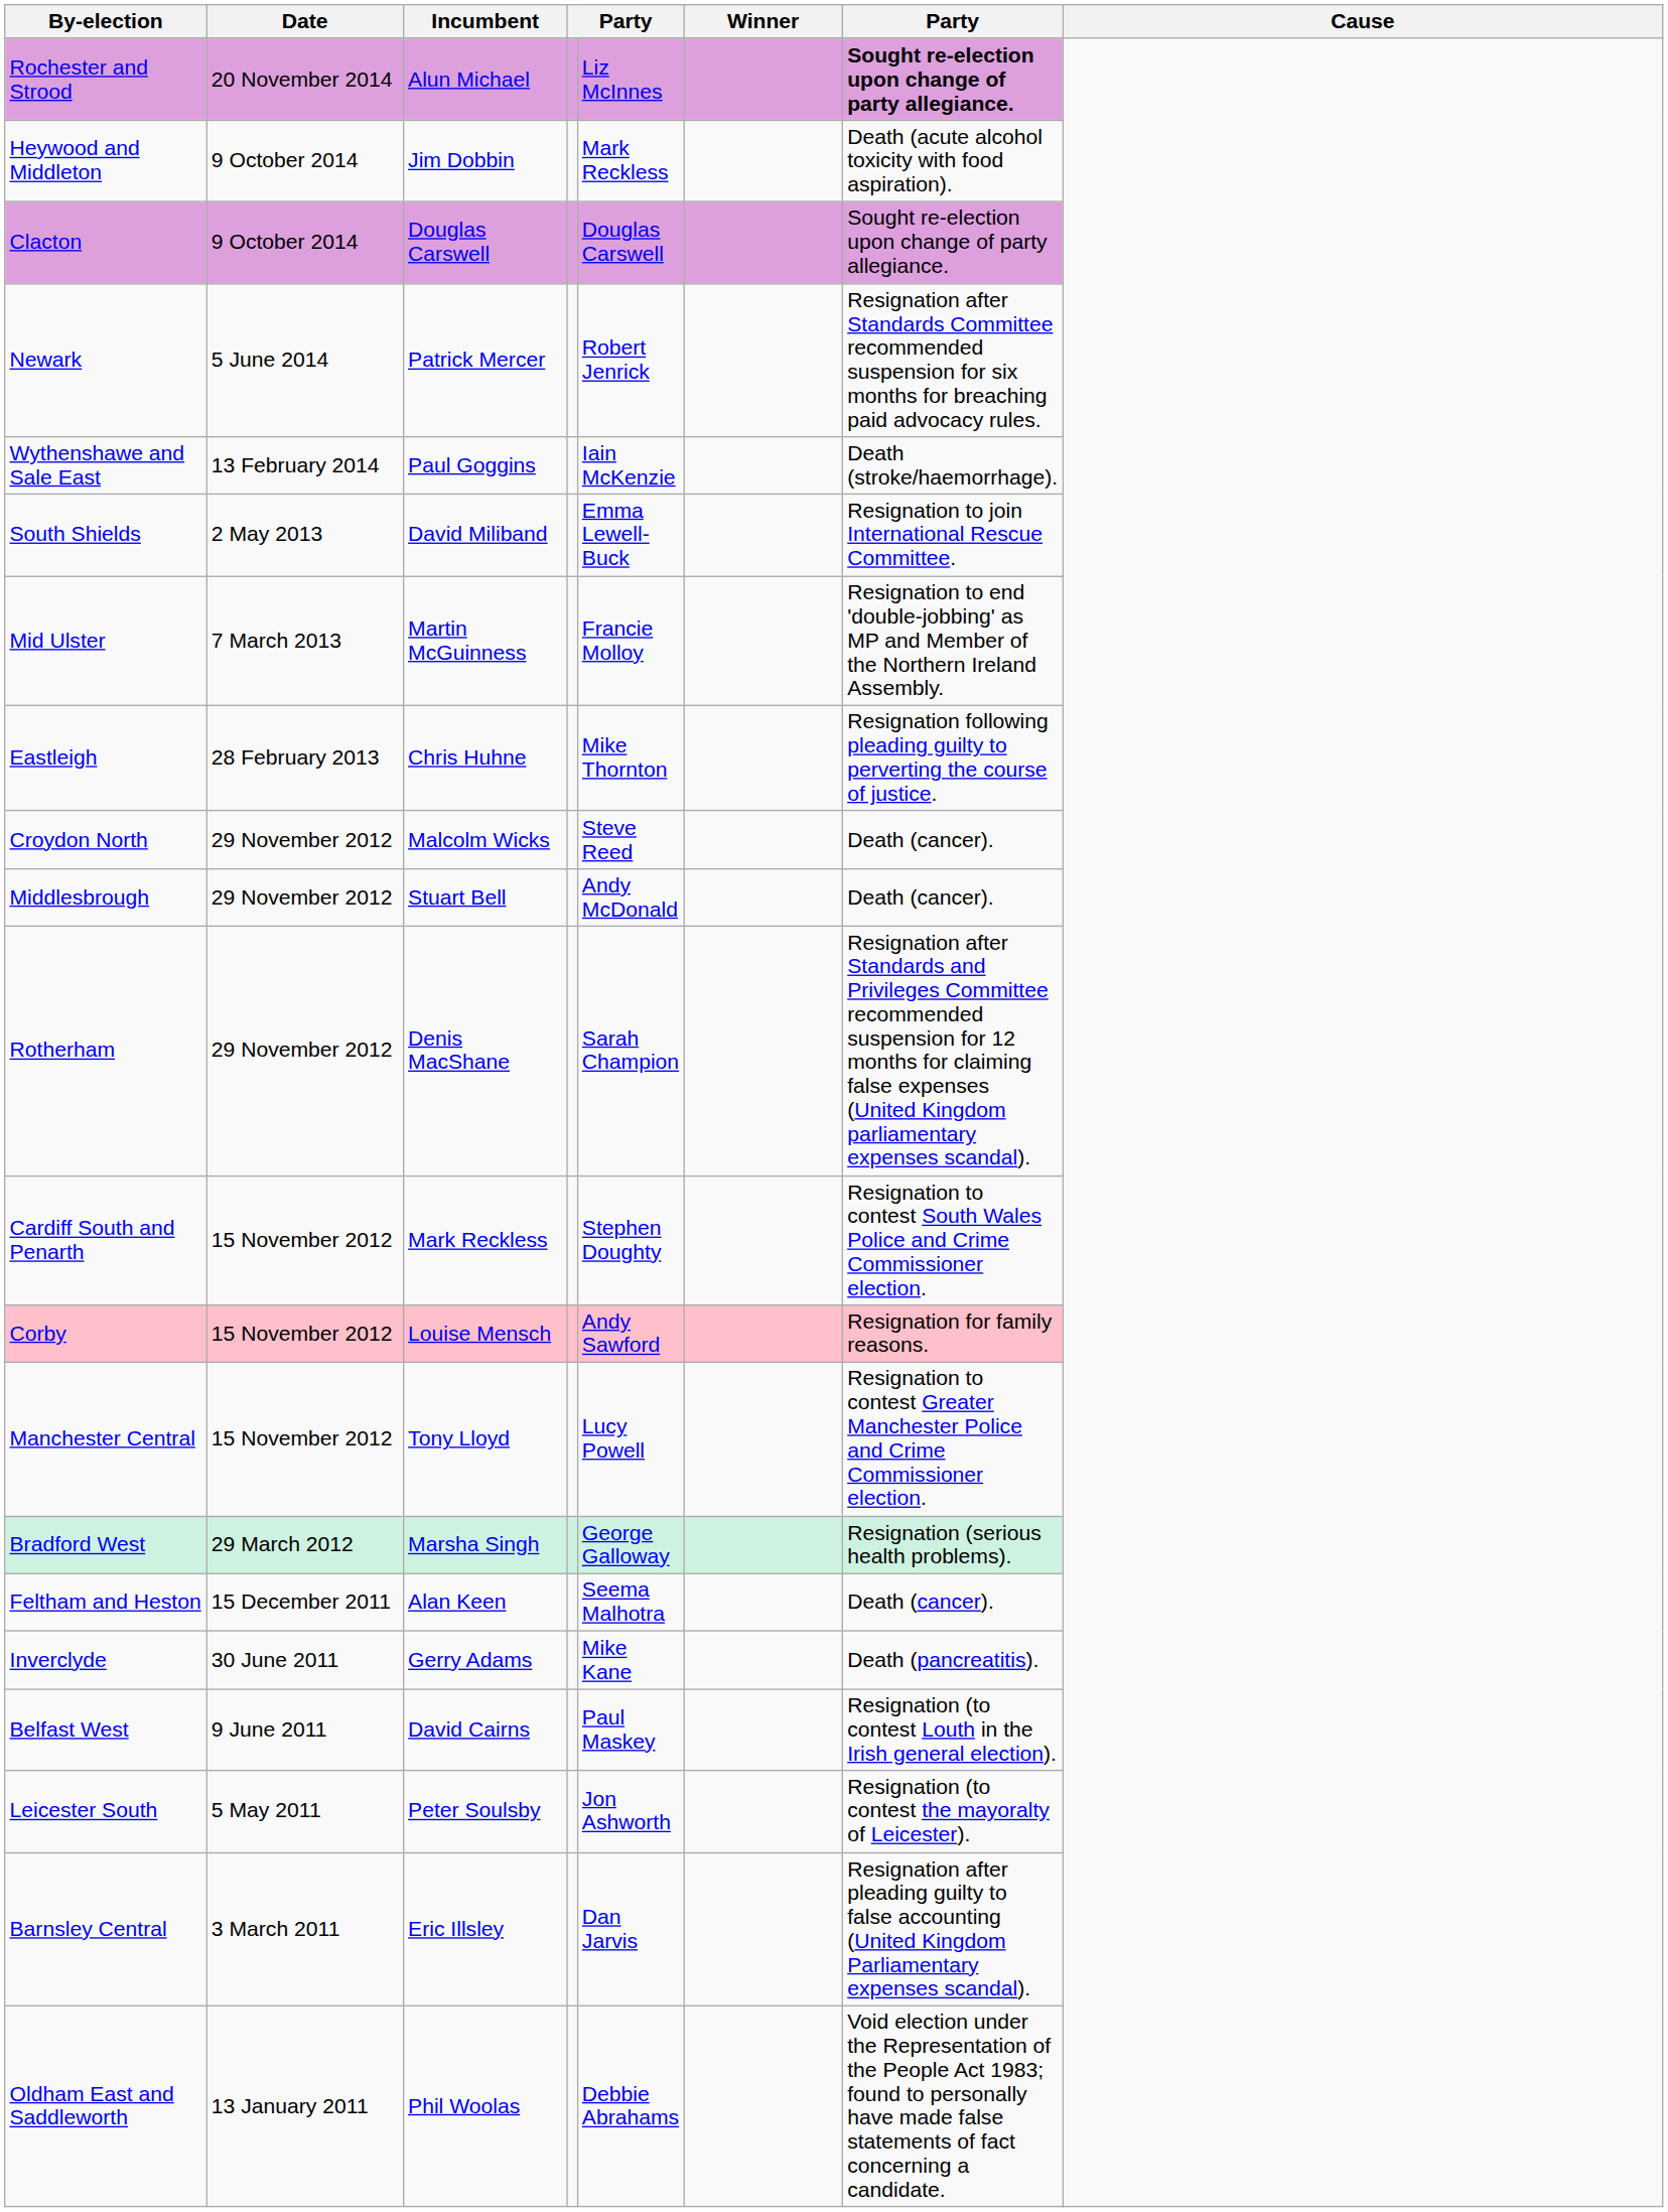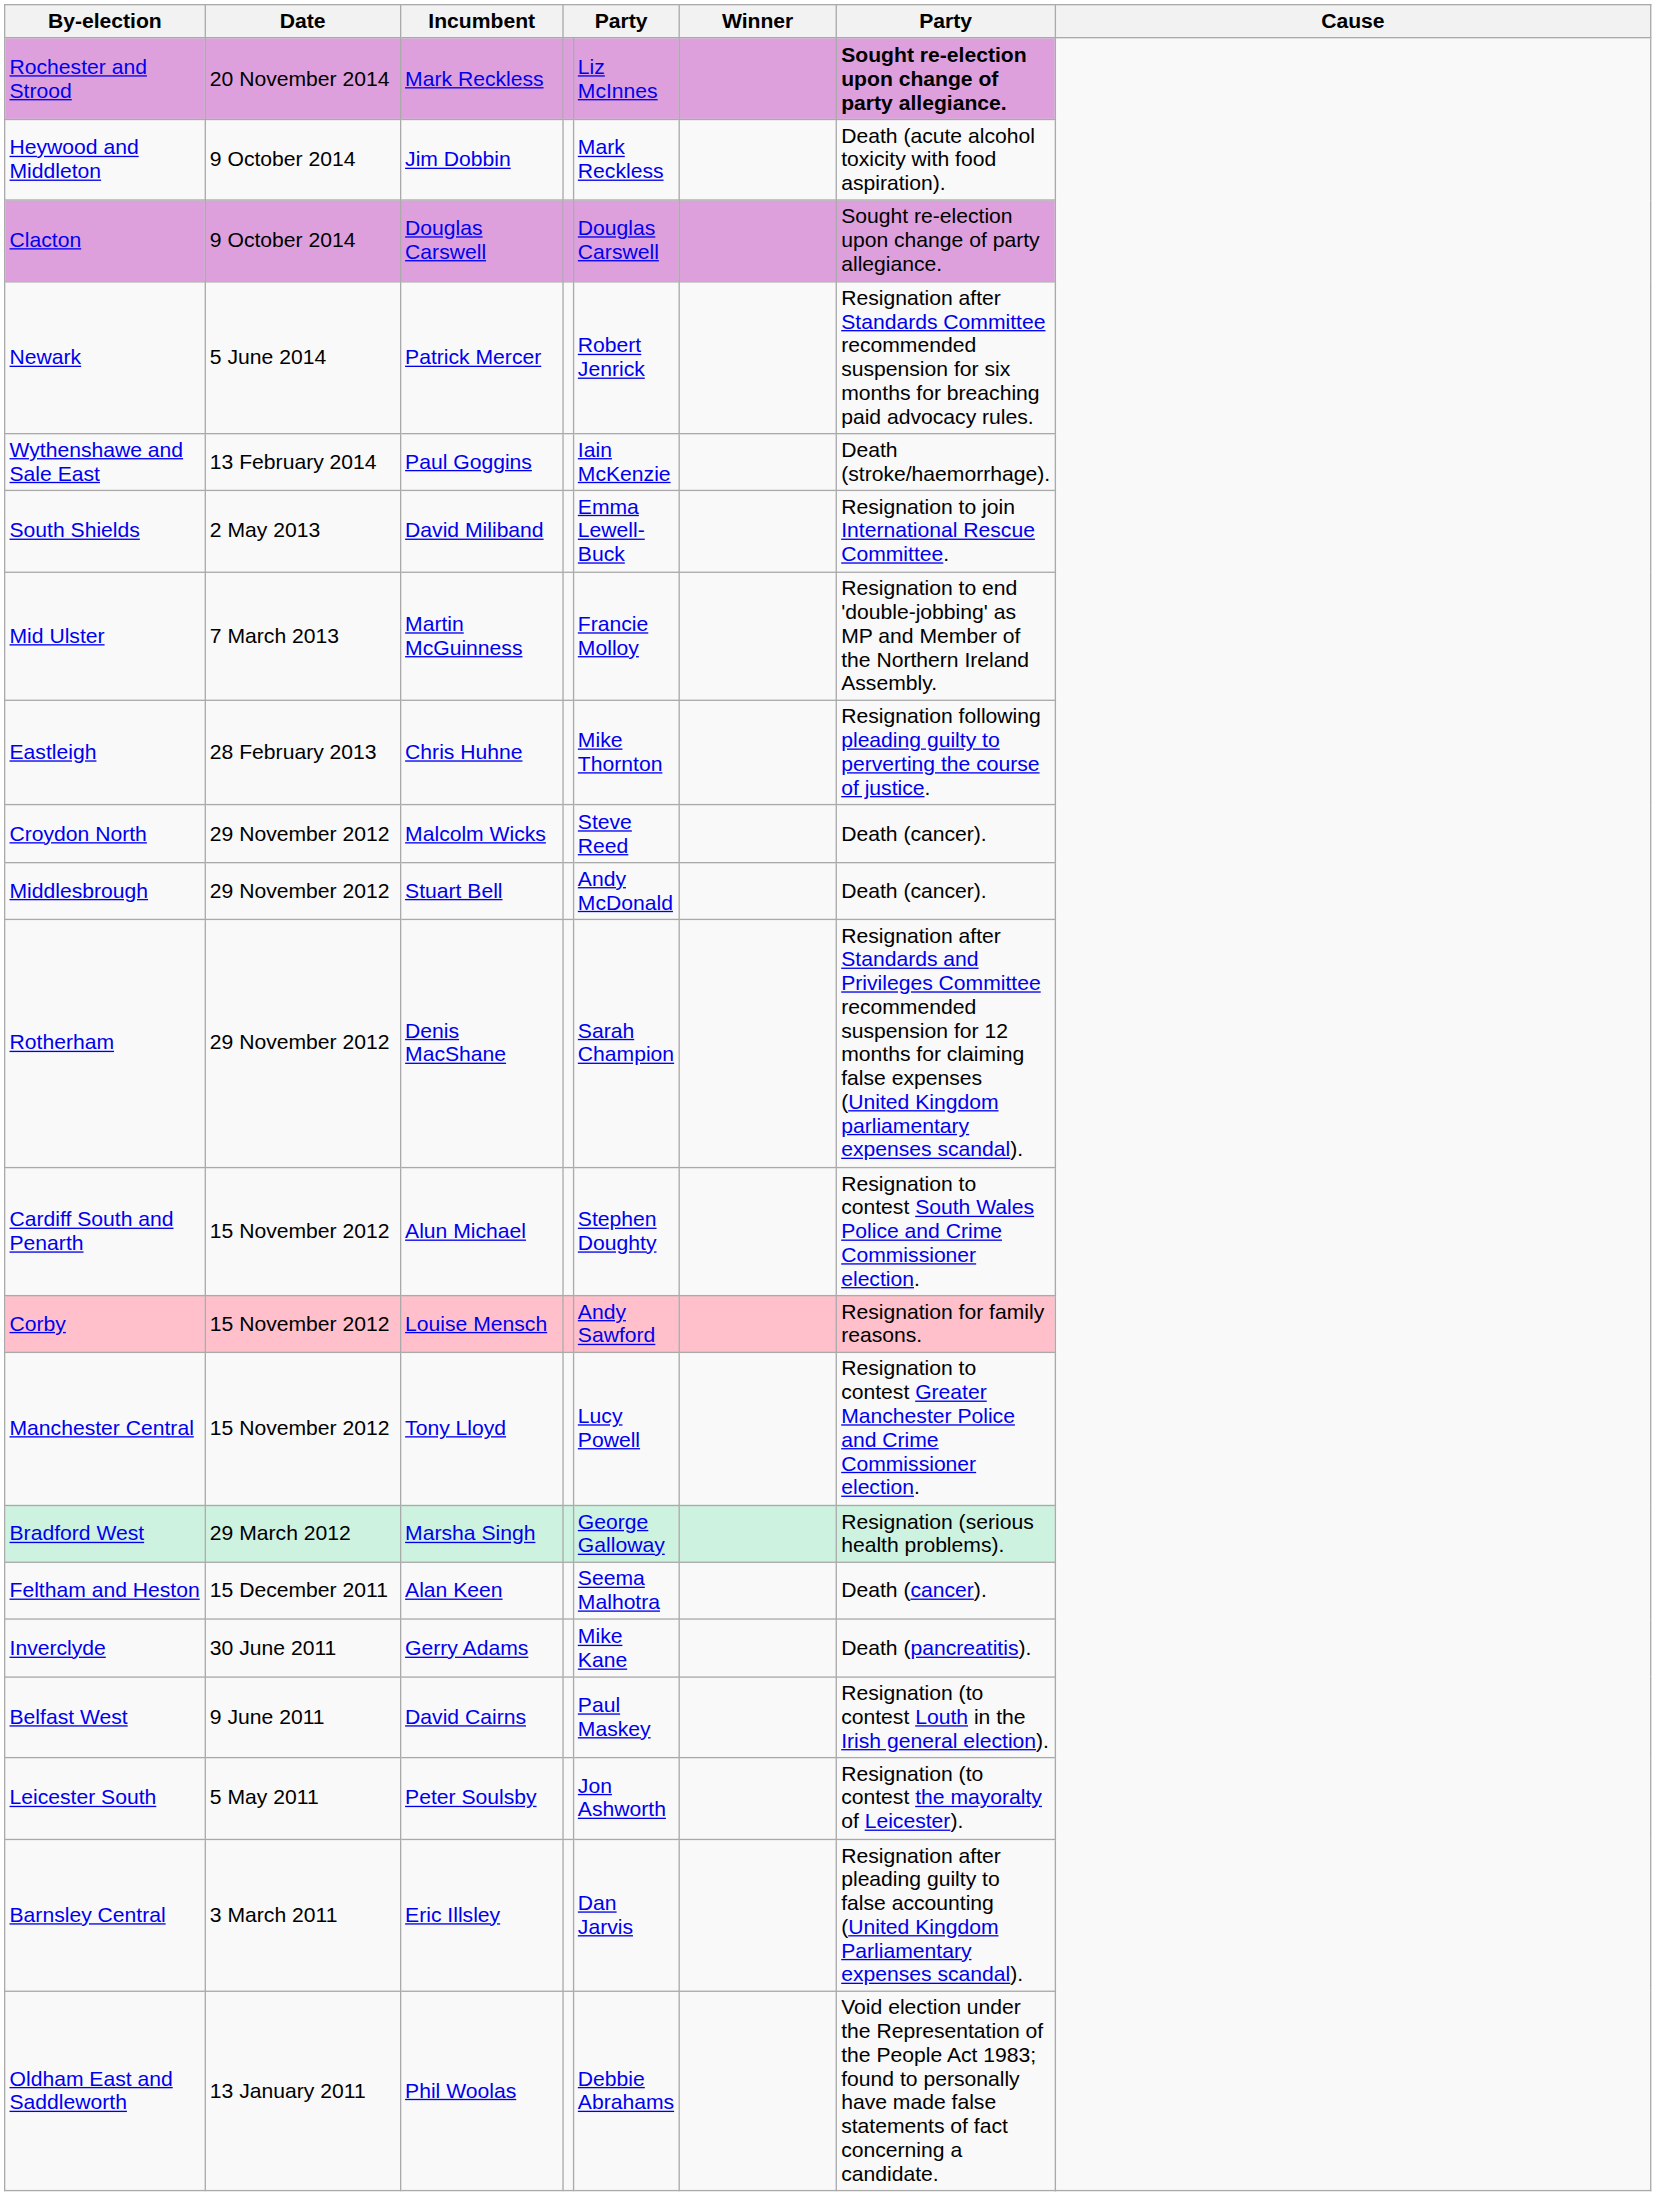Rochester and Strood | Incumbent: Alun Michael -> Mark Reckless
Cardiff South and Penarth | Incumbent: Mark Reckless -> Alun Michael
